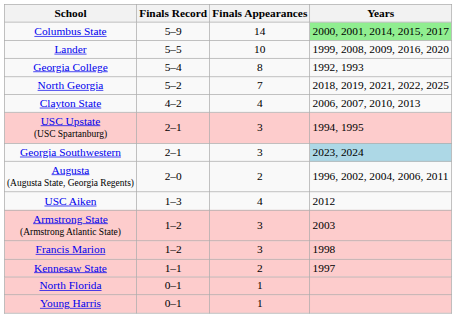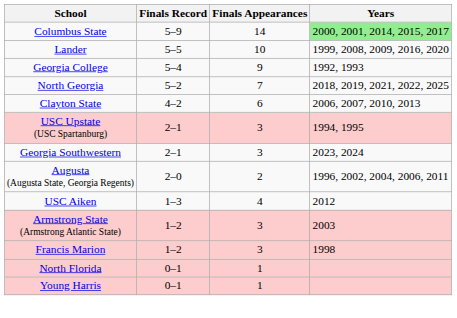Georgia College | Finals Appearances: 8 -> 9
Clayton State | Finals Appearances: 4 -> 6
Georgia Southwestern | Years: lightblue background -> no background
- row: Kennesaw State | 1–1 | 2 | 1997
